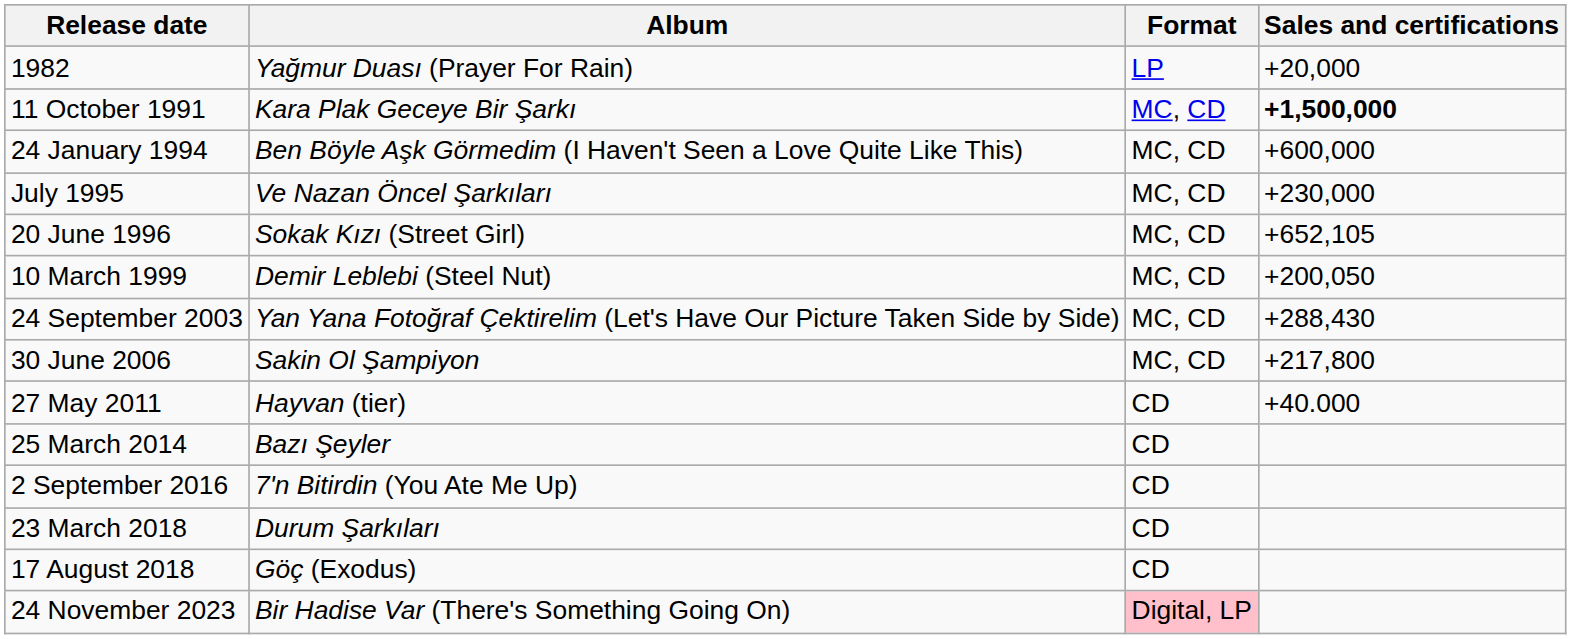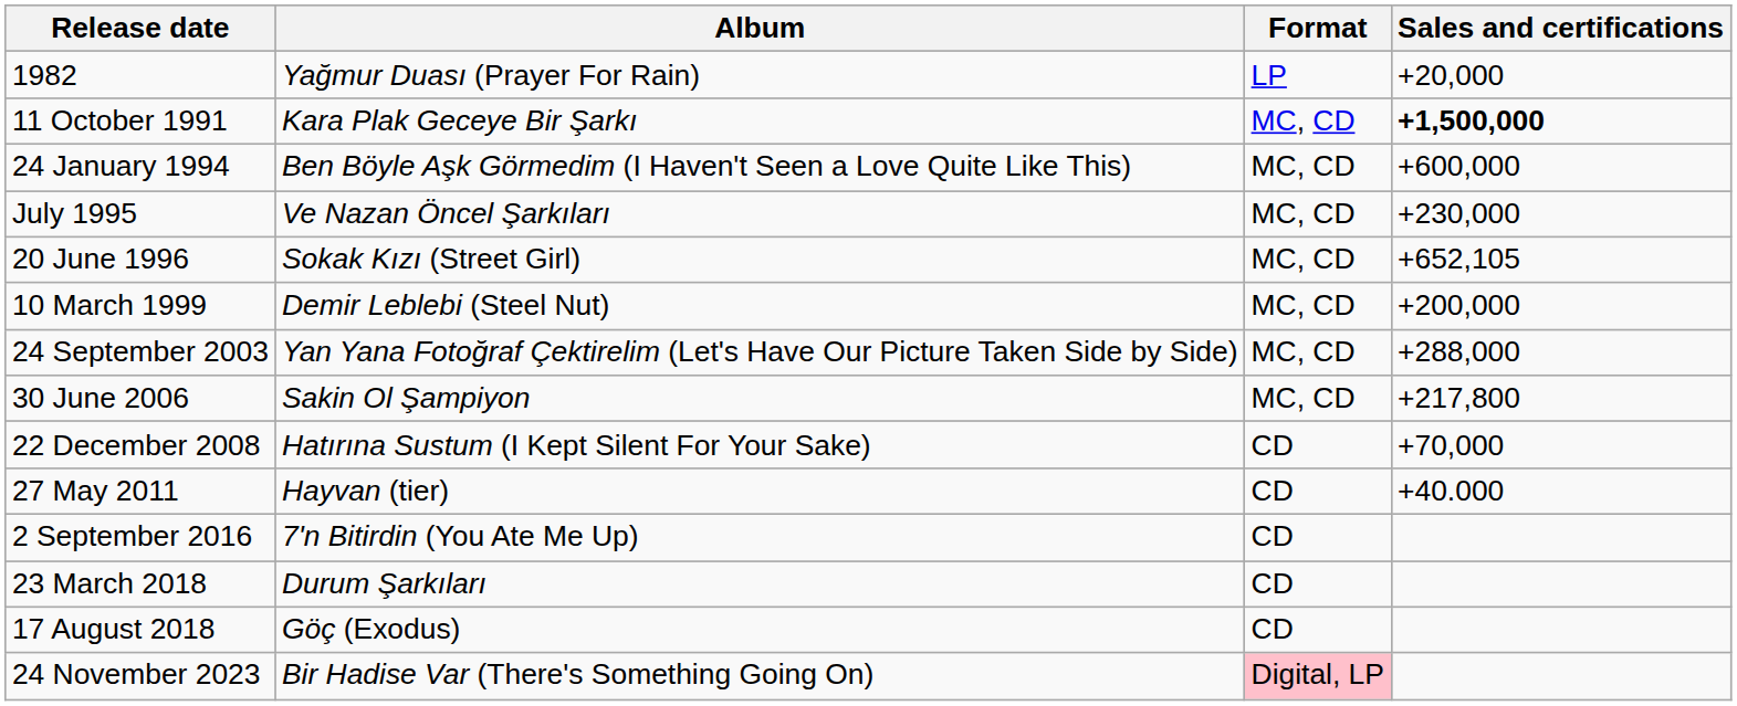10 March 1999 | Sales and certifications: +200,050 -> +200,000
24 September 2003 | Sales and certifications: +288,430 -> +288,000
+ row: 22 December 2008 | Hatırına Sustum (I Kept Silent For Your Sake) | CD | +70,000
- row: 25 March 2014 | Bazı Şeyler | CD
